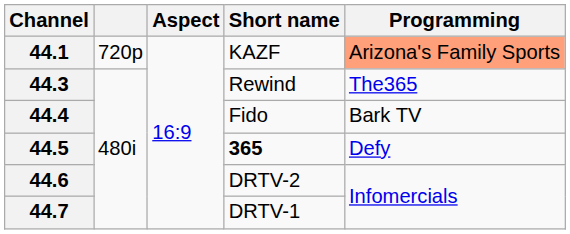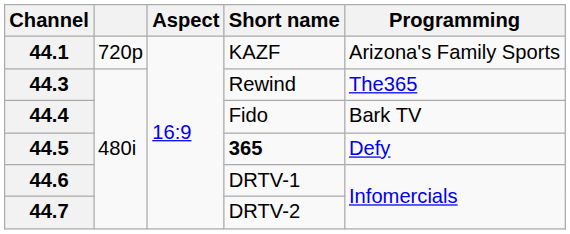44.1 | Programming: lightsalmon background -> no background
44.6 | Short name: DRTV-2 -> DRTV-1
44.7 | Short name: DRTV-1 -> DRTV-2
